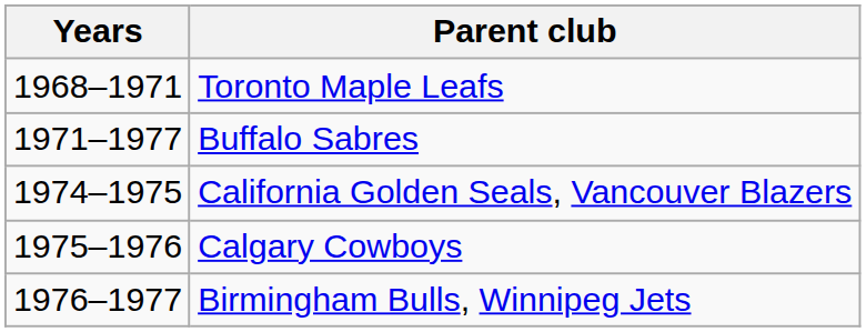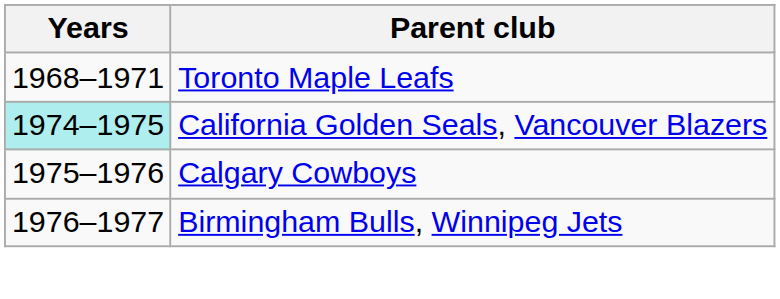- row: 1971–1977 | Buffalo Sabres
California Golden Seals, Vancouver Blazers | Years: no background -> paleturquoise background
